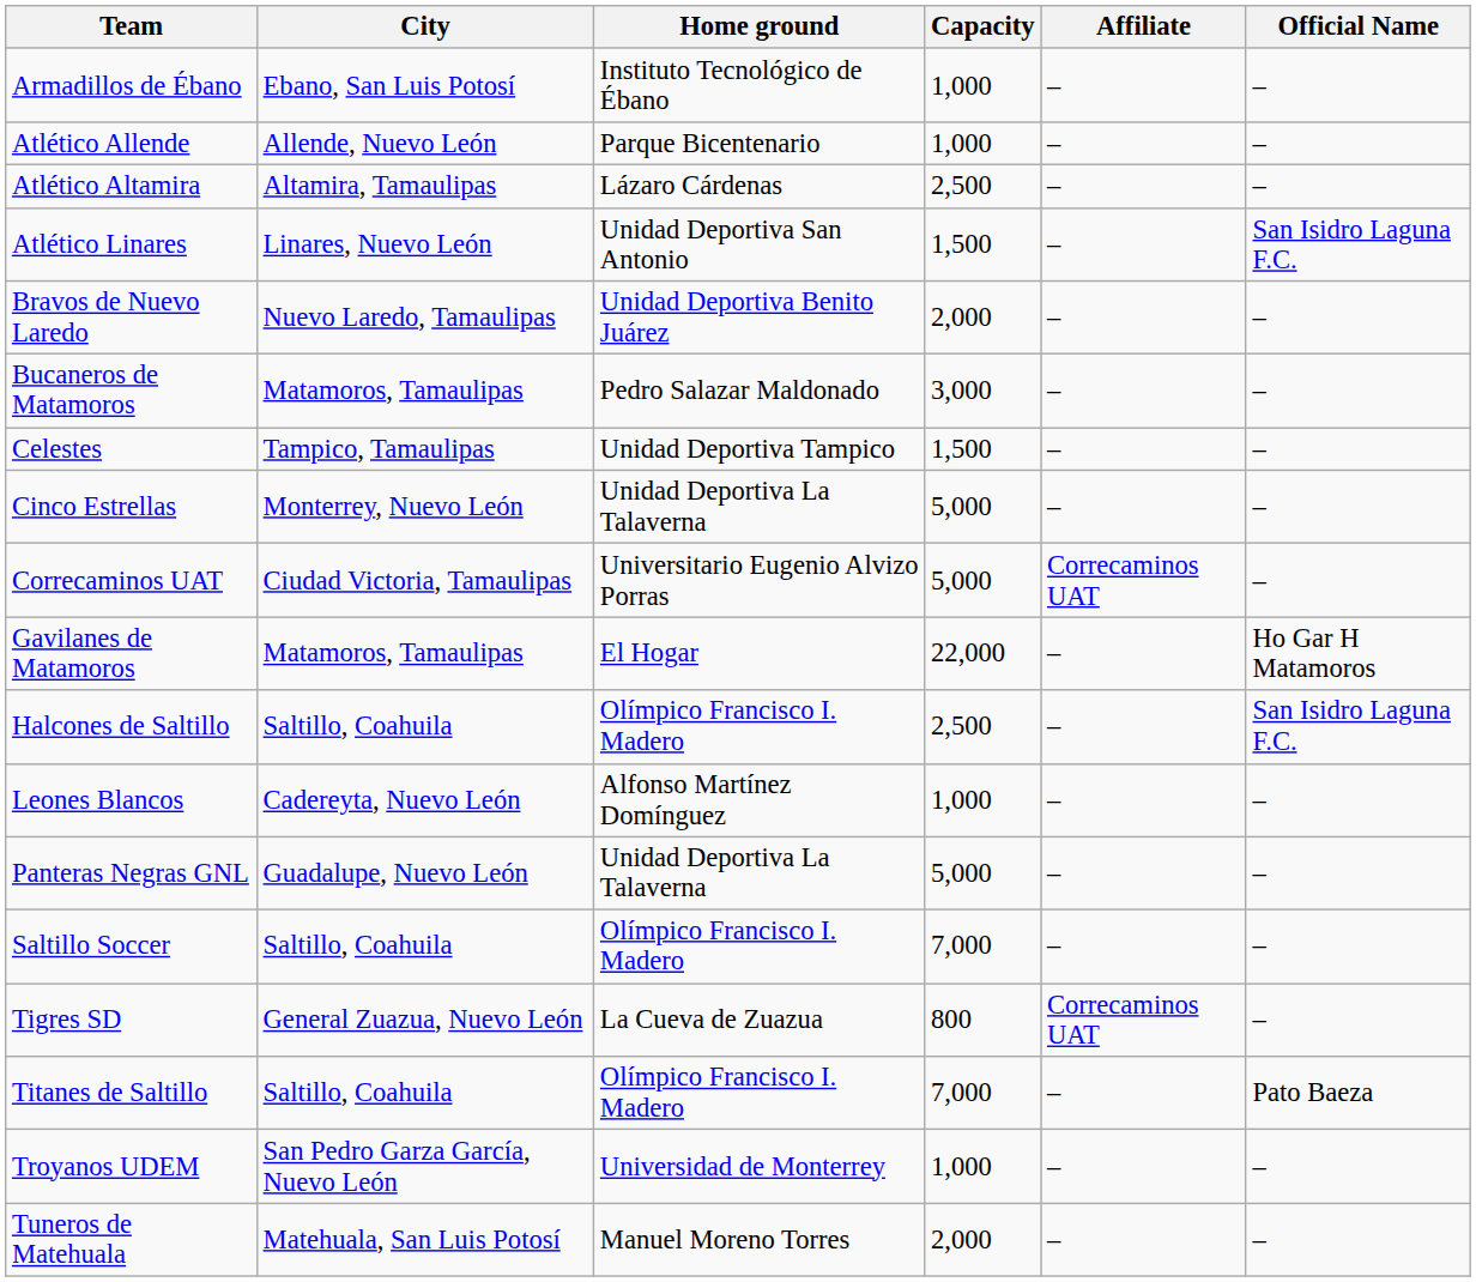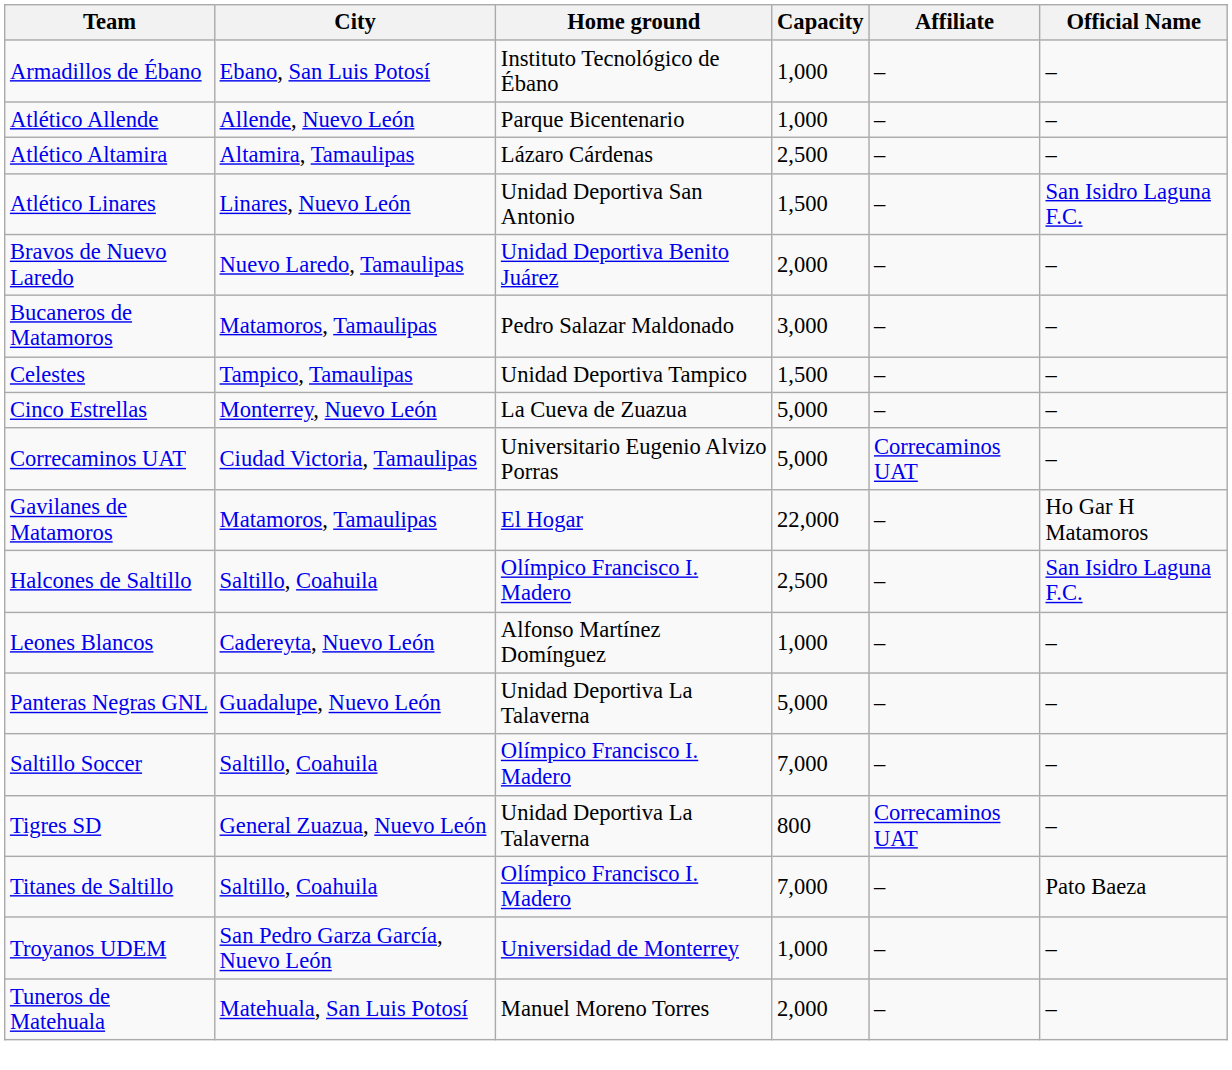Cinco Estrellas | Home ground: Unidad Deportiva La Talaverna -> La Cueva de Zuazua
Tigres SD | Home ground: La Cueva de Zuazua -> Unidad Deportiva La Talaverna
